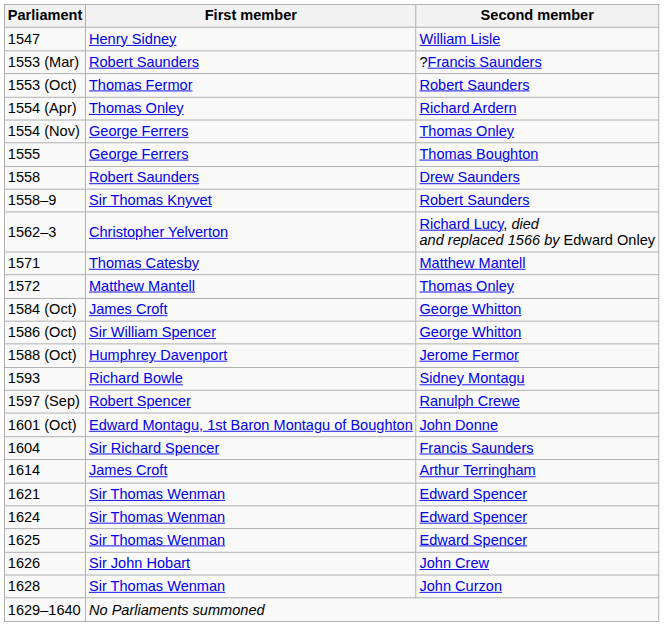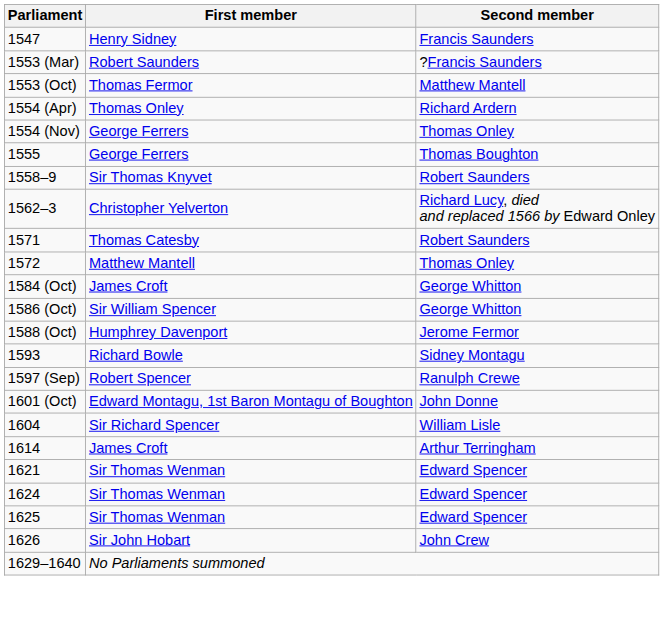1547 | Second member: William Lisle -> Francis Saunders
1553 (Oct) | Second member: Robert Saunders -> Matthew Mantell
- row: 1558 | Robert Saunders | Drew Saunders
1571 | Second member: Matthew Mantell -> Robert Saunders
1604 | Second member: Francis Saunders -> William Lisle
- row: 1628 | Sir Thomas Wenman | John Curzon
